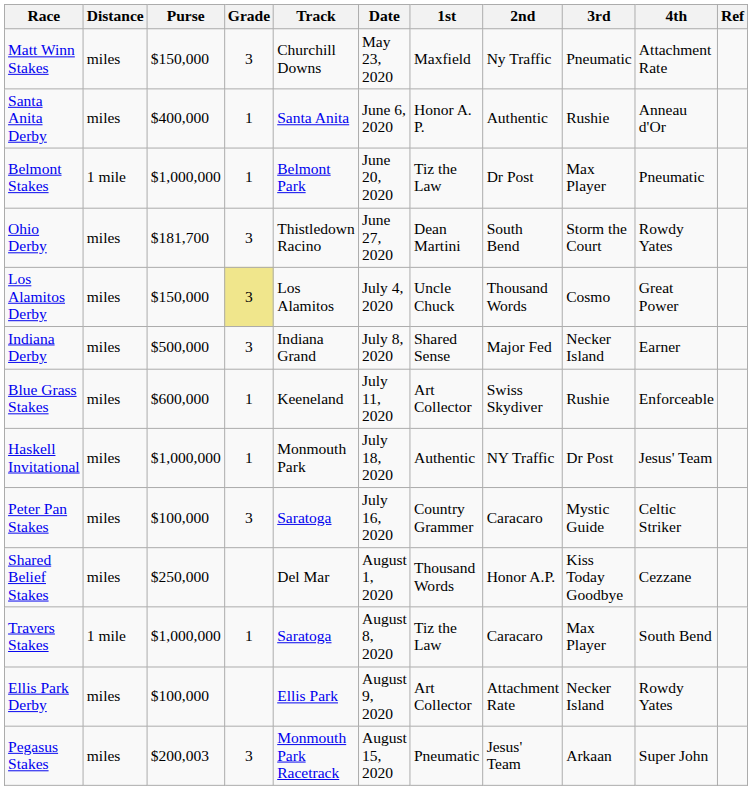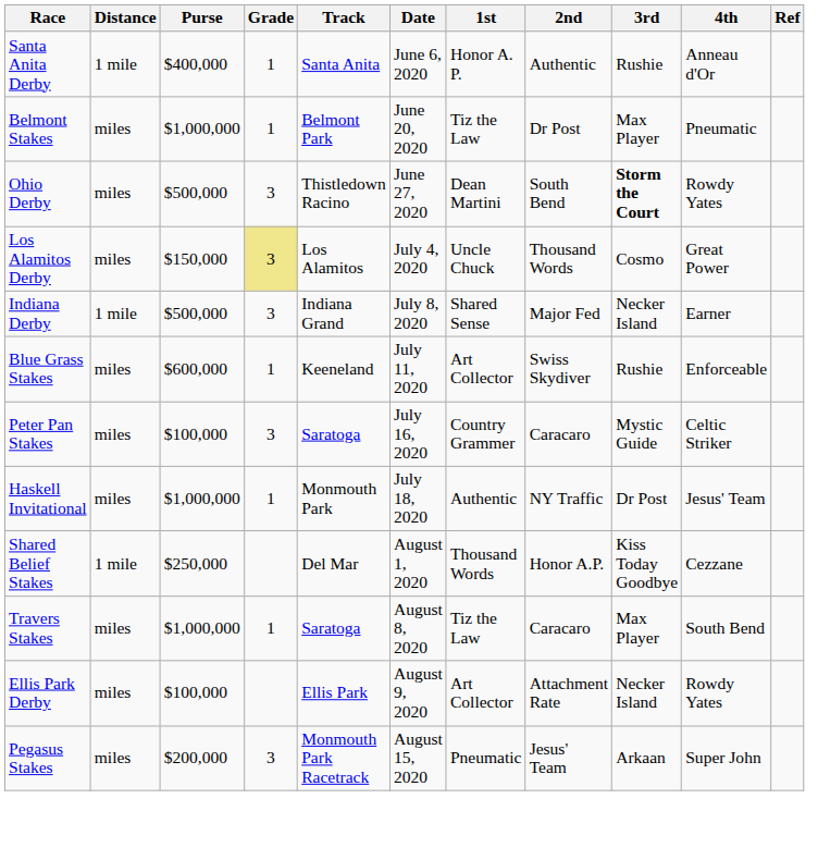- row: Matt Winn Stakes | miles | $150,000 | 3 | Churchill Downs | May 23, 2020 | Maxfield | Ny Traffic | Pneumatic | Attachment Rate
Santa Anita Derby | Distance: miles -> 1 mile
Belmont Stakes | Distance: 1 mile -> miles
Ohio Derby | Purse: $181,700 -> $500,000
Ohio Derby | 3rd: normal -> bold
Indiana Derby | Distance: miles -> 1 mile
rows swapped: Peter Pan Stakes <-> Haskell Invitational
Shared Belief Stakes | Distance: miles -> 1 mile
Travers Stakes | Distance: 1 mile -> miles
Pegasus Stakes | Purse: $200,003 -> $200,000
